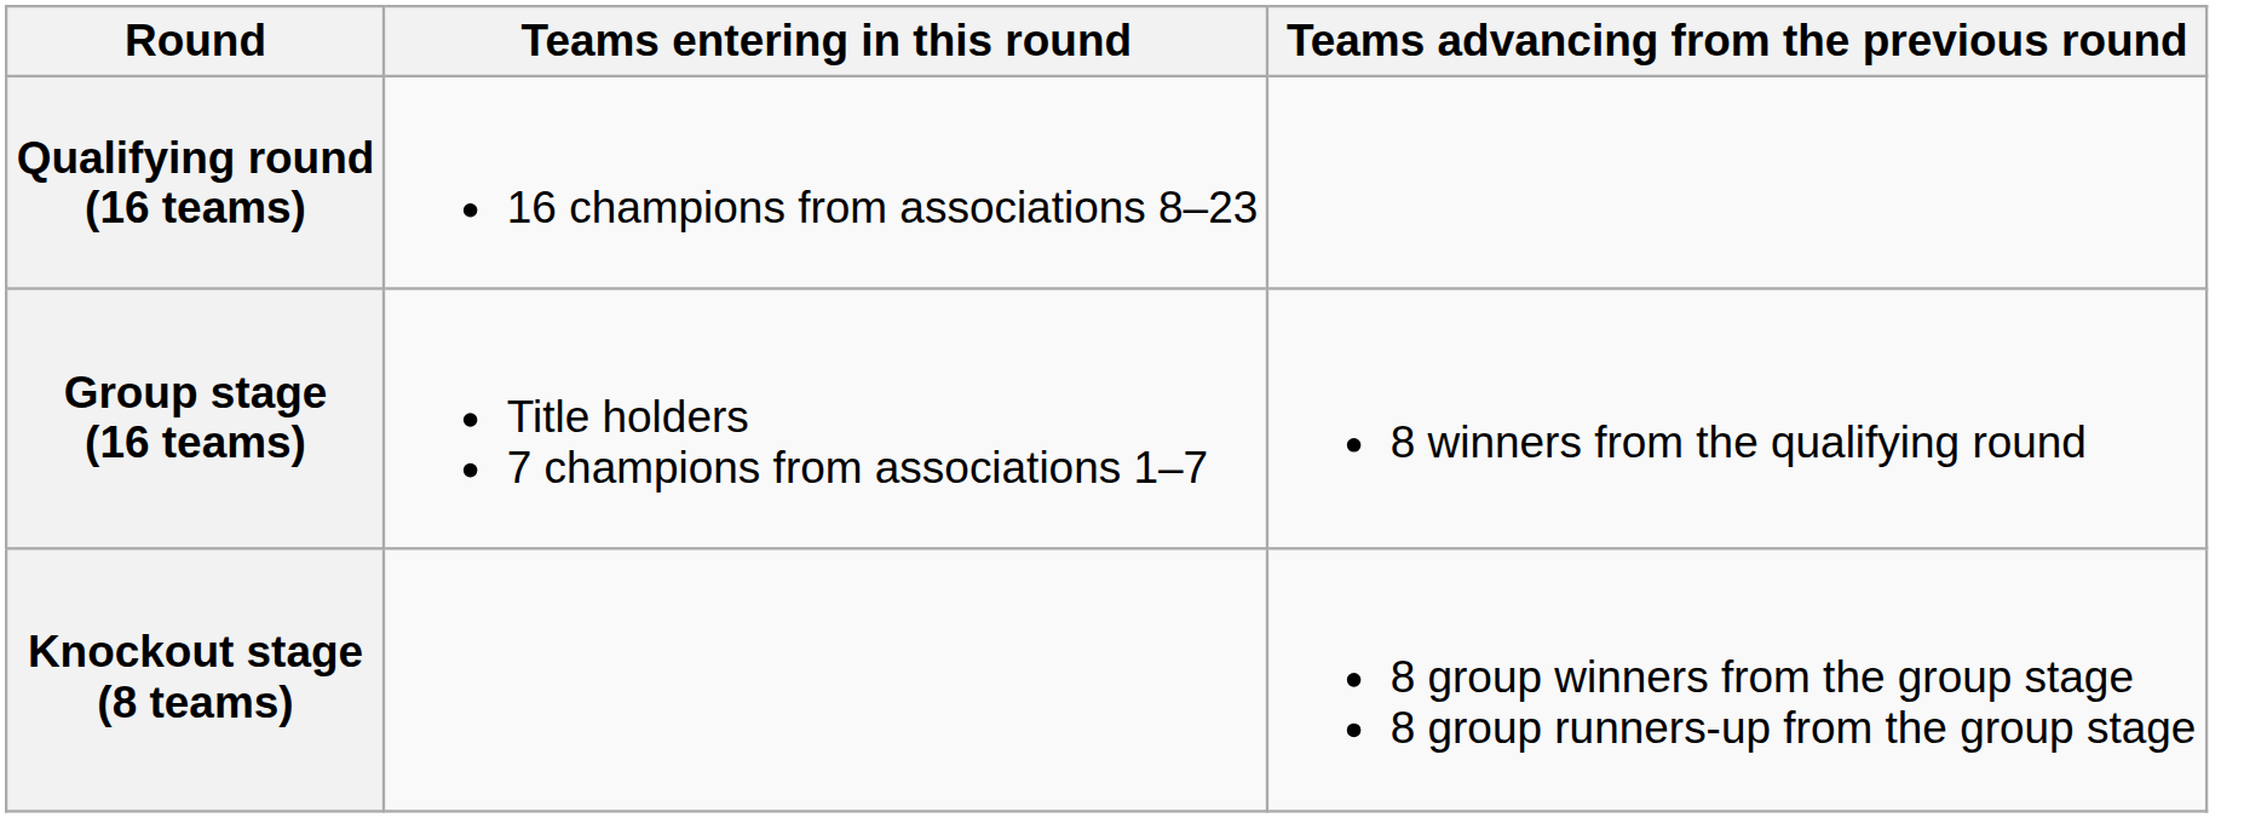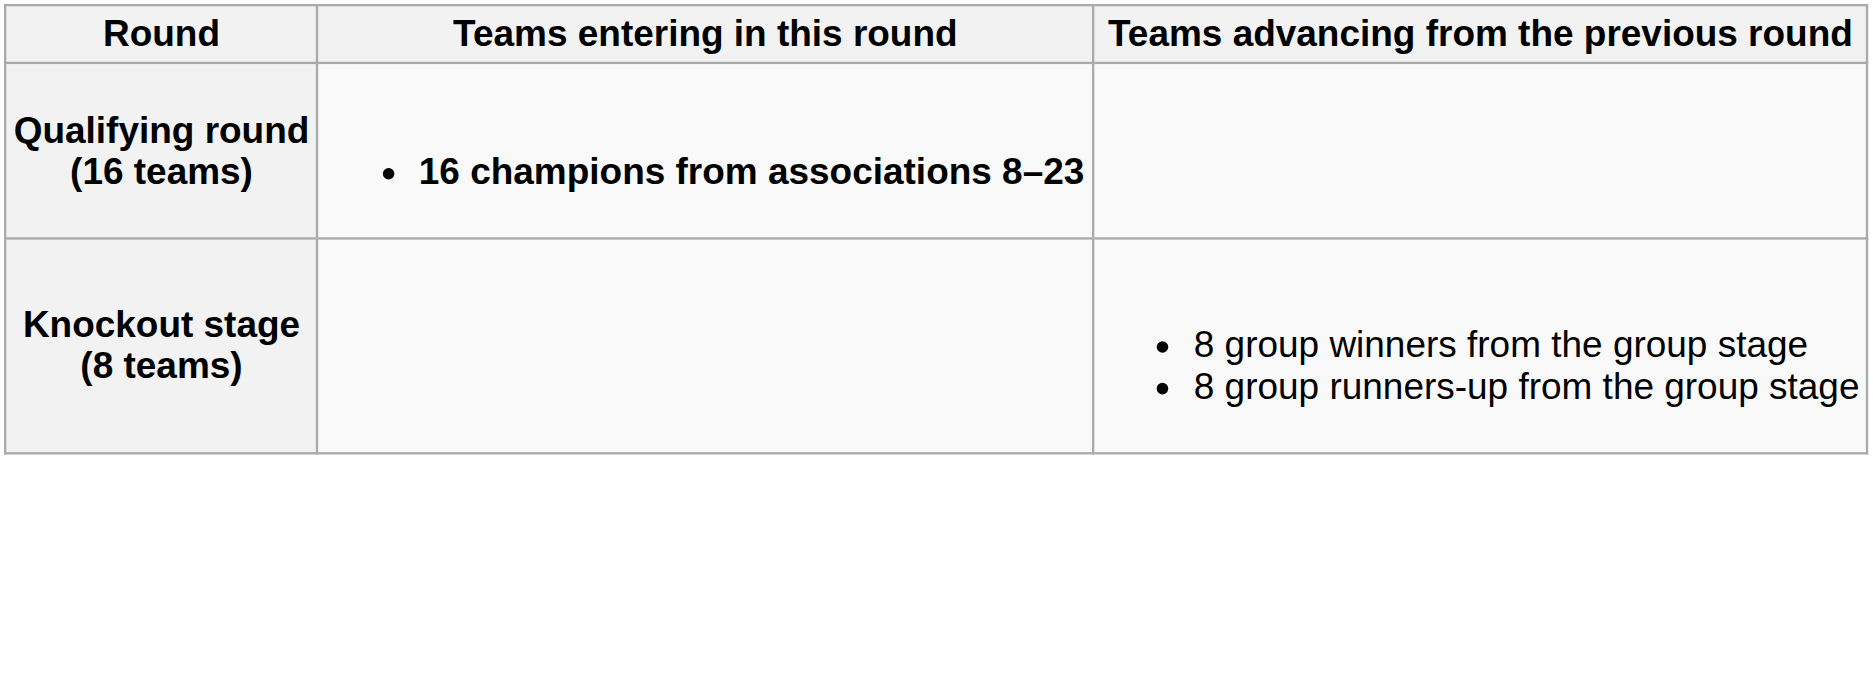Qualifying round (16 teams) | Teams entering in this round: normal -> bold
- row: Group stage (16 teams) | Title holders 7 champions from associations 1–7 | 8 winners from the qualifying round
